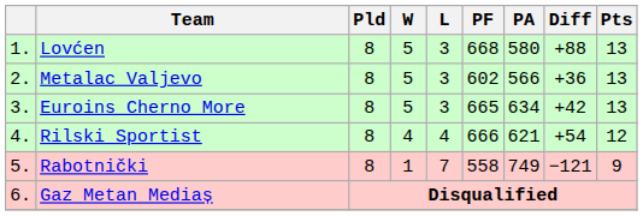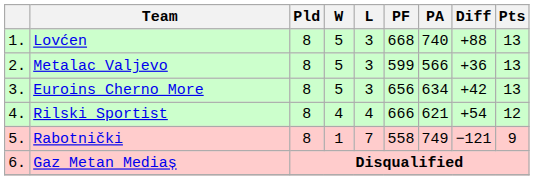Lovćen | PA: 580 -> 740
Metalac Valjevo | PF: 602 -> 599
Euroins Cherno More | PF: 665 -> 656
